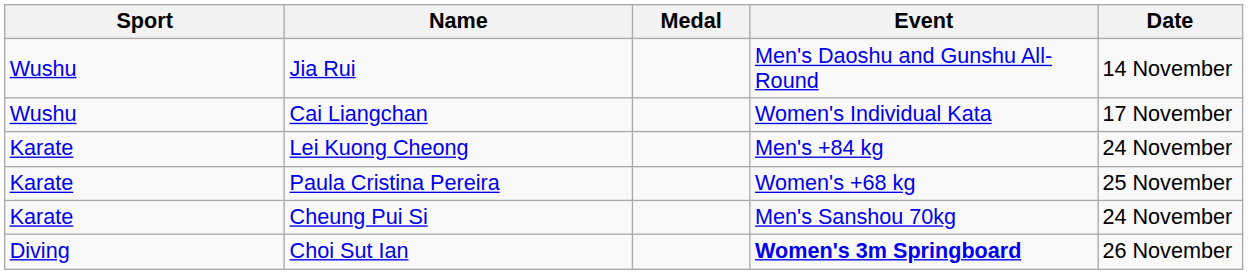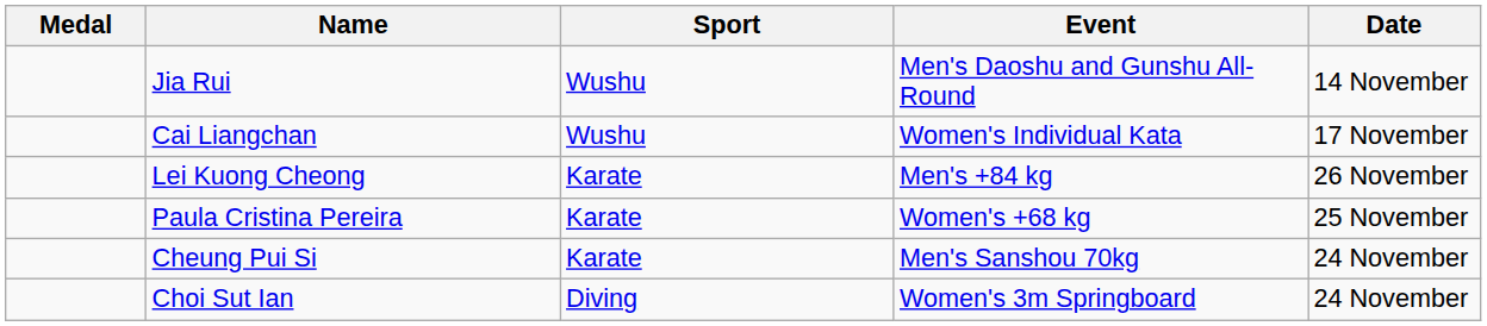columns swapped: Medal <-> Sport
Lei Kuong Cheong | Date: 24 November -> 26 November
Choi Sut Ian | Event: bold -> normal
Choi Sut Ian | Date: 26 November -> 24 November
